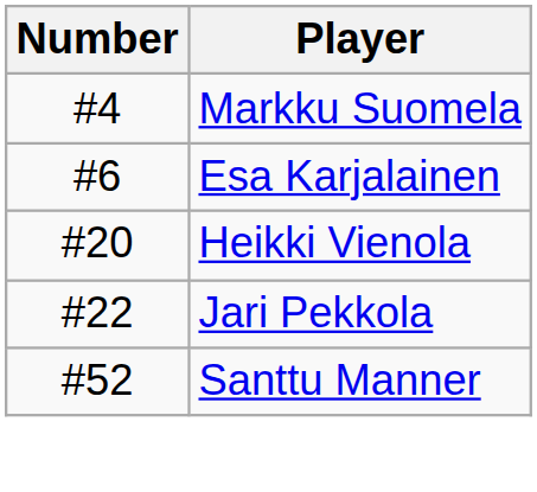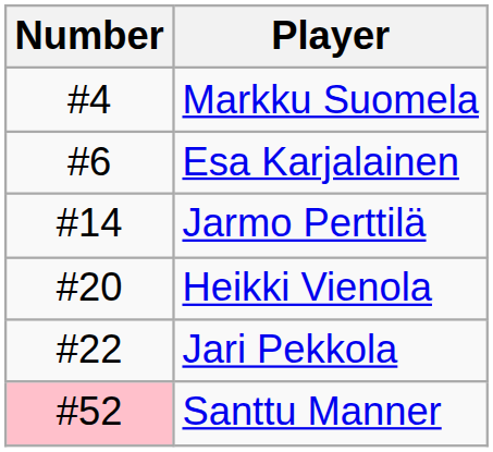+ row: #14 | Jarmo Perttilä
Santtu Manner | Number: no background -> pink background
